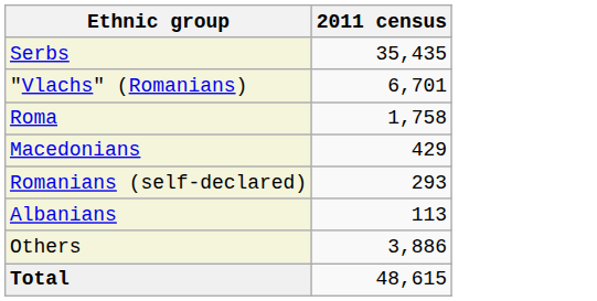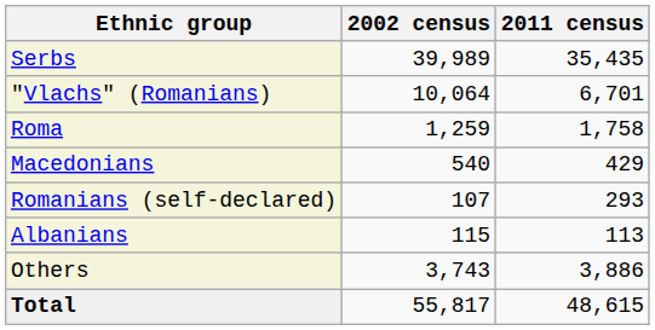+ column: 2002 census | 39,989 | 10,064 | 1,259 | 540 | 107 | 115 | 3,743 | 55,817
